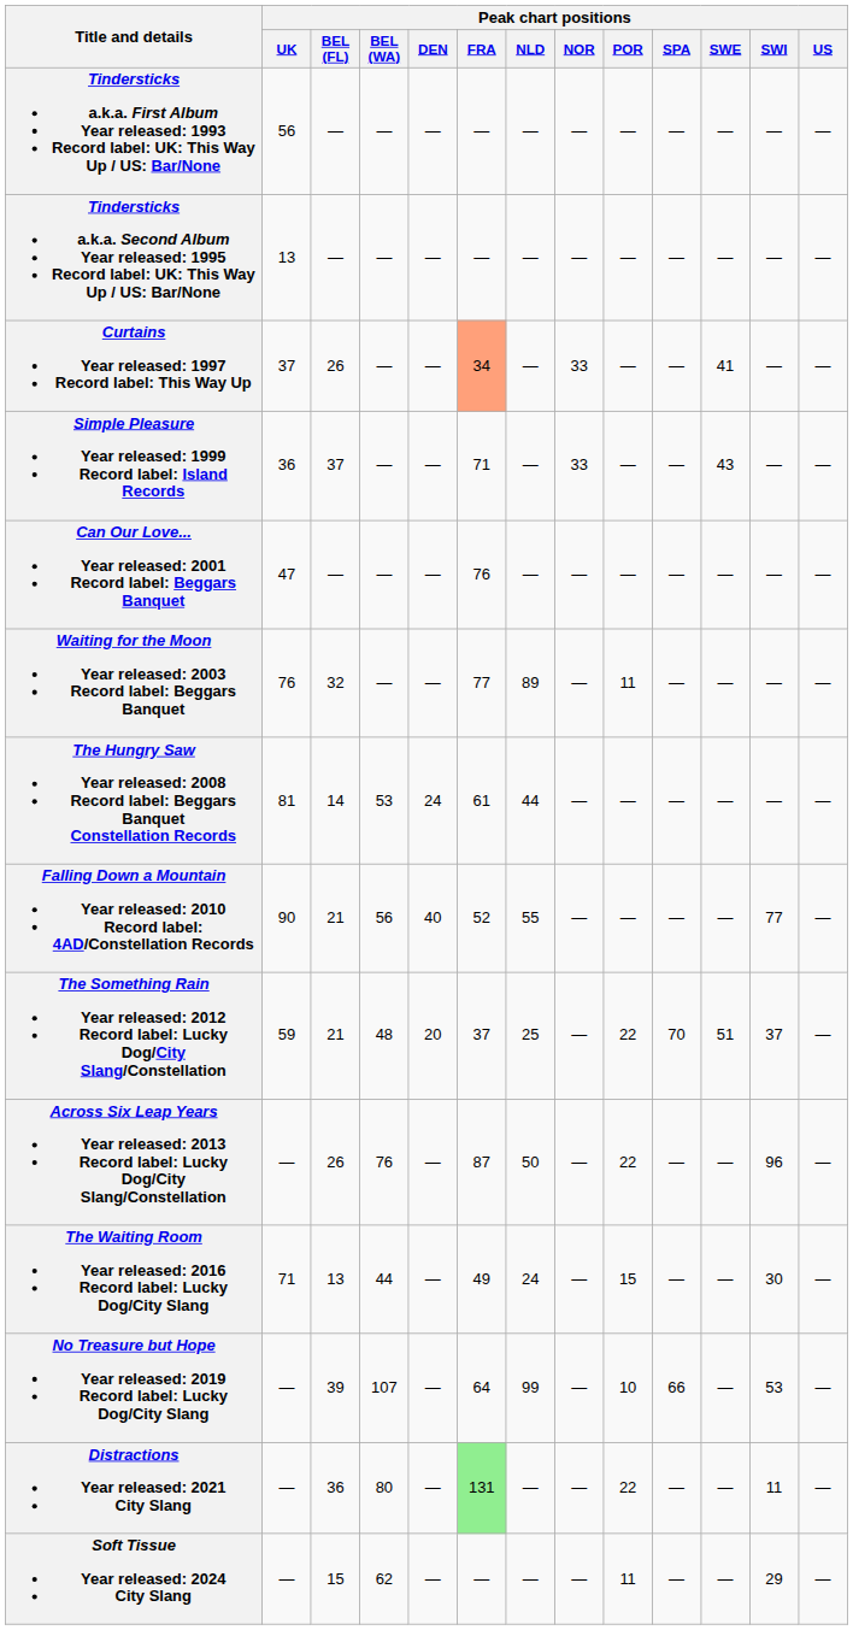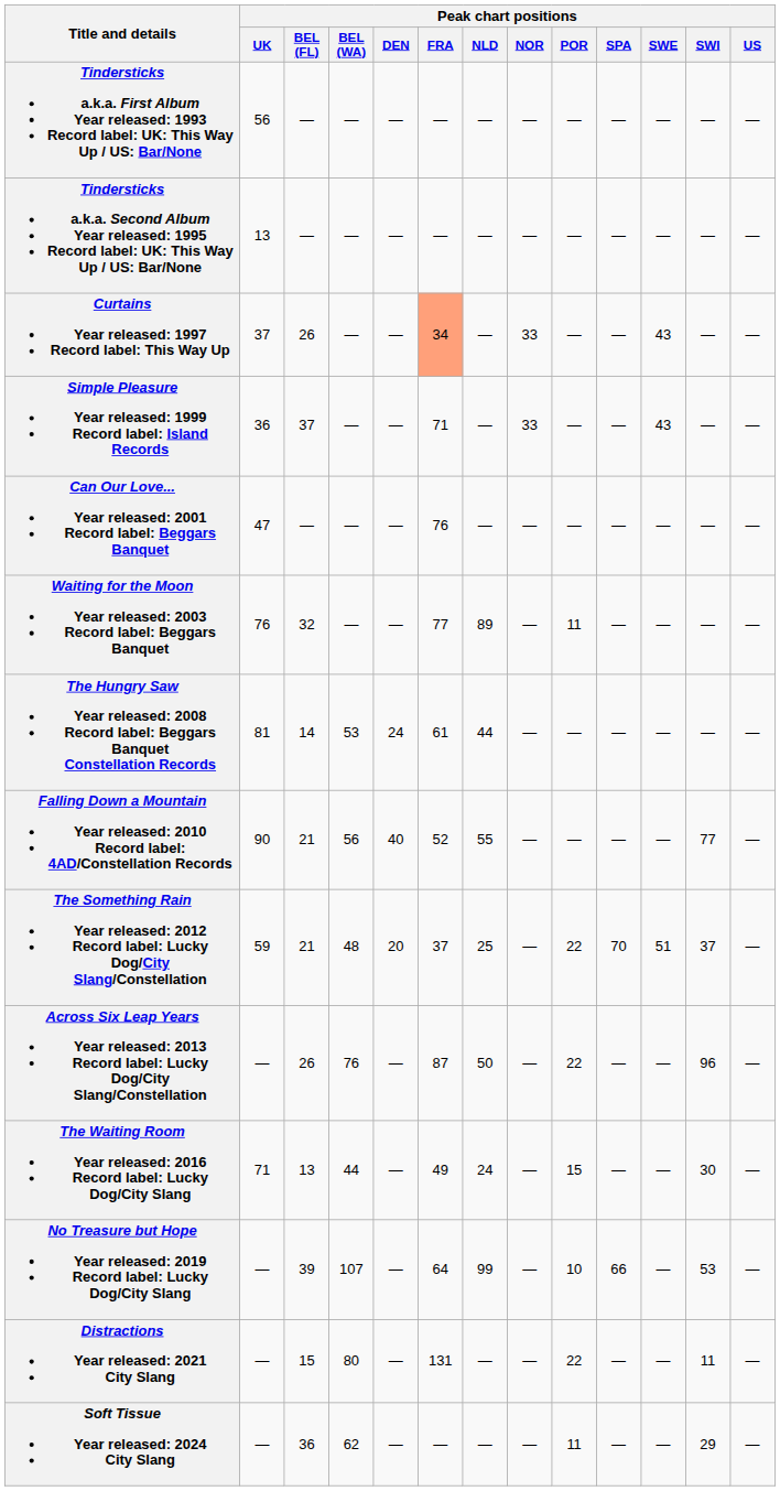Curtains Year released: 1997 Record label: This Way Up | Peak chart positions / SWE: 41 -> 43
Distractions Year released: 2021 City Slang | Peak chart positions / BEL (FL): 36 -> 15
Distractions Year released: 2021 City Slang | Peak chart positions / FRA: lightgreen background -> no background
Soft Tissue Year released: 2024 City Slang | Peak chart positions / BEL (FL): 15 -> 36
